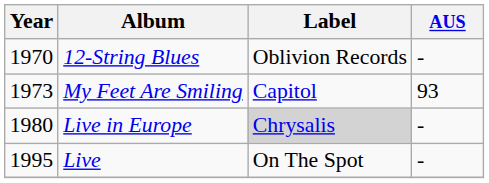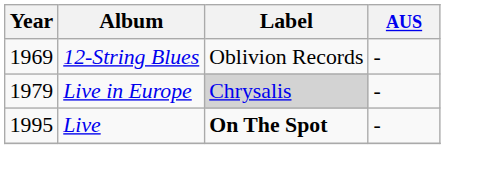12-String Blues | Year: 1970 -> 1969
- row: 1973 | My Feet Are Smiling | Capitol | 93
Live in Europe | Year: 1980 -> 1979
Live | Label: normal -> bold
